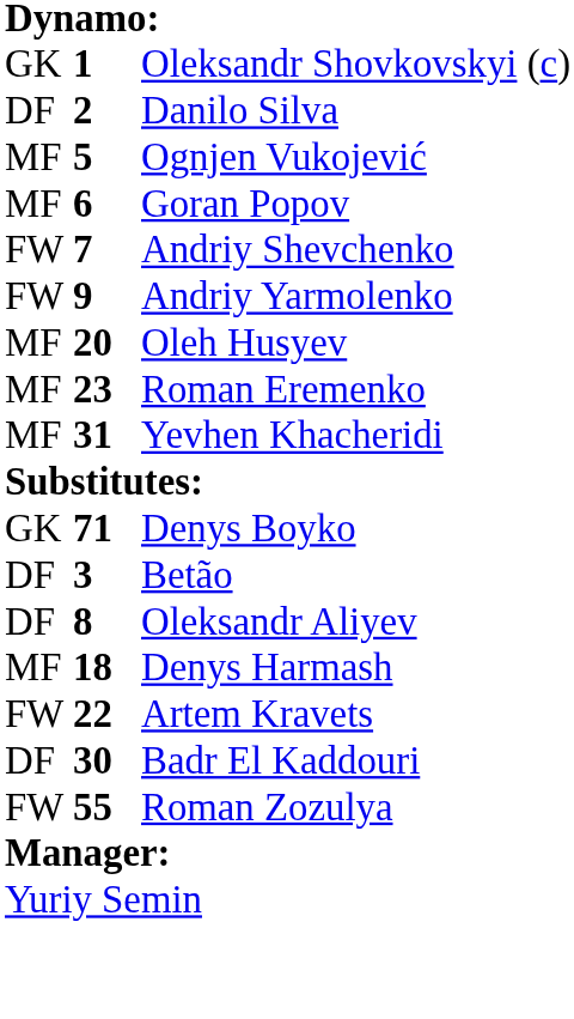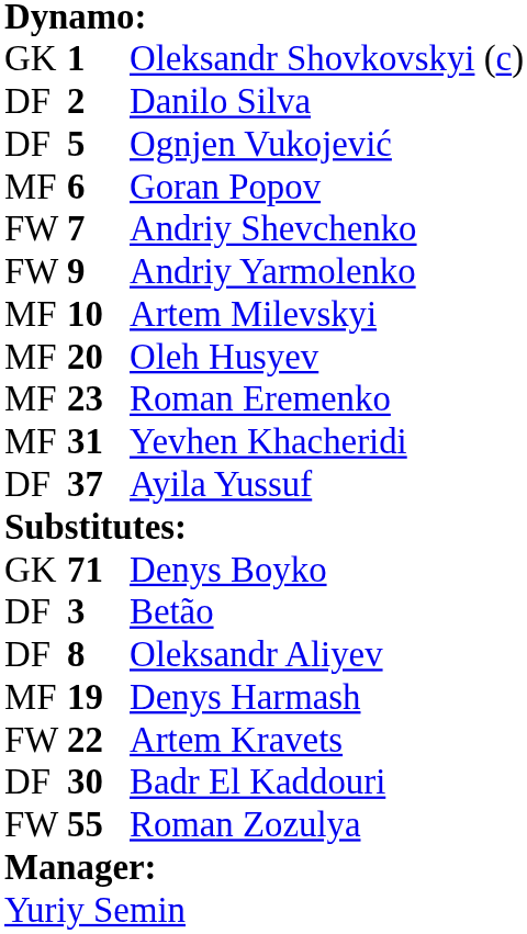Ognjen Vukojević | column 1: MF -> DF
+ row: MF | 10 | Artem Milevskyi
+ row: DF | 37 | Ayila Yussuf
Denys Harmash | column 2: 18 -> 19
